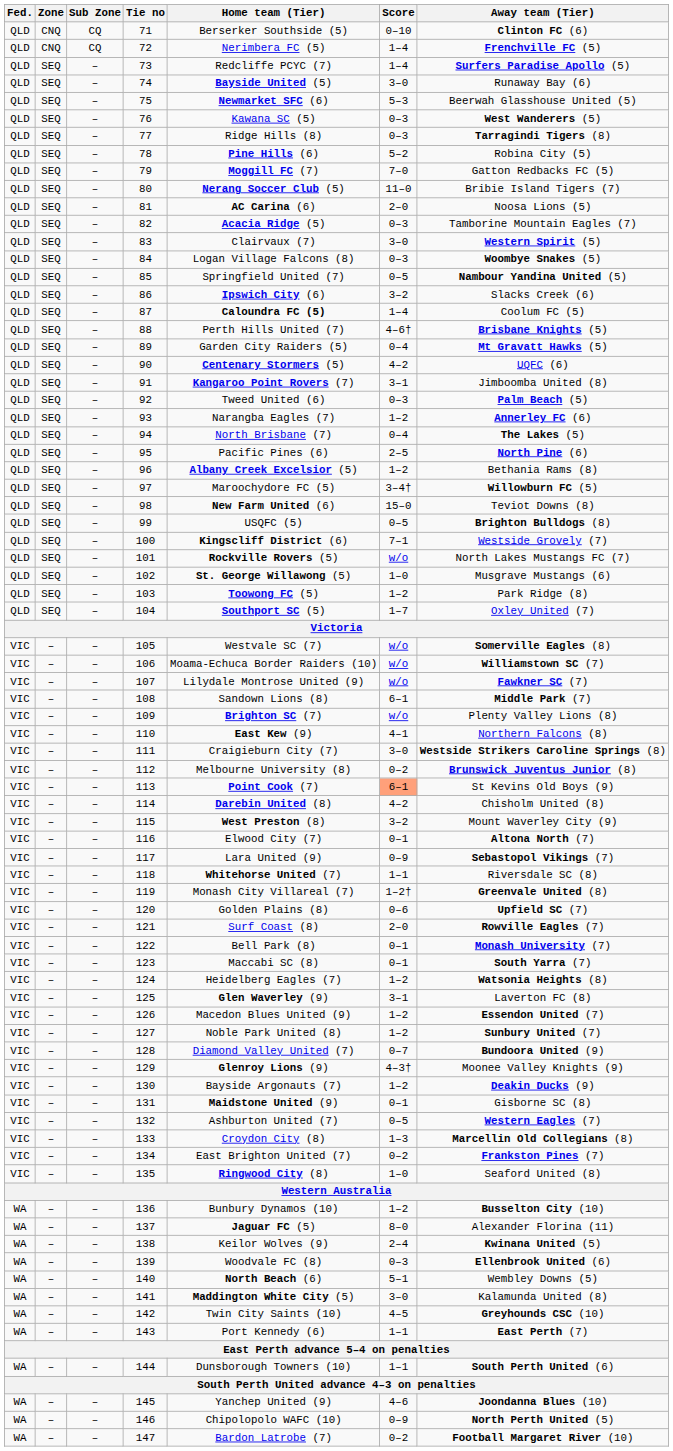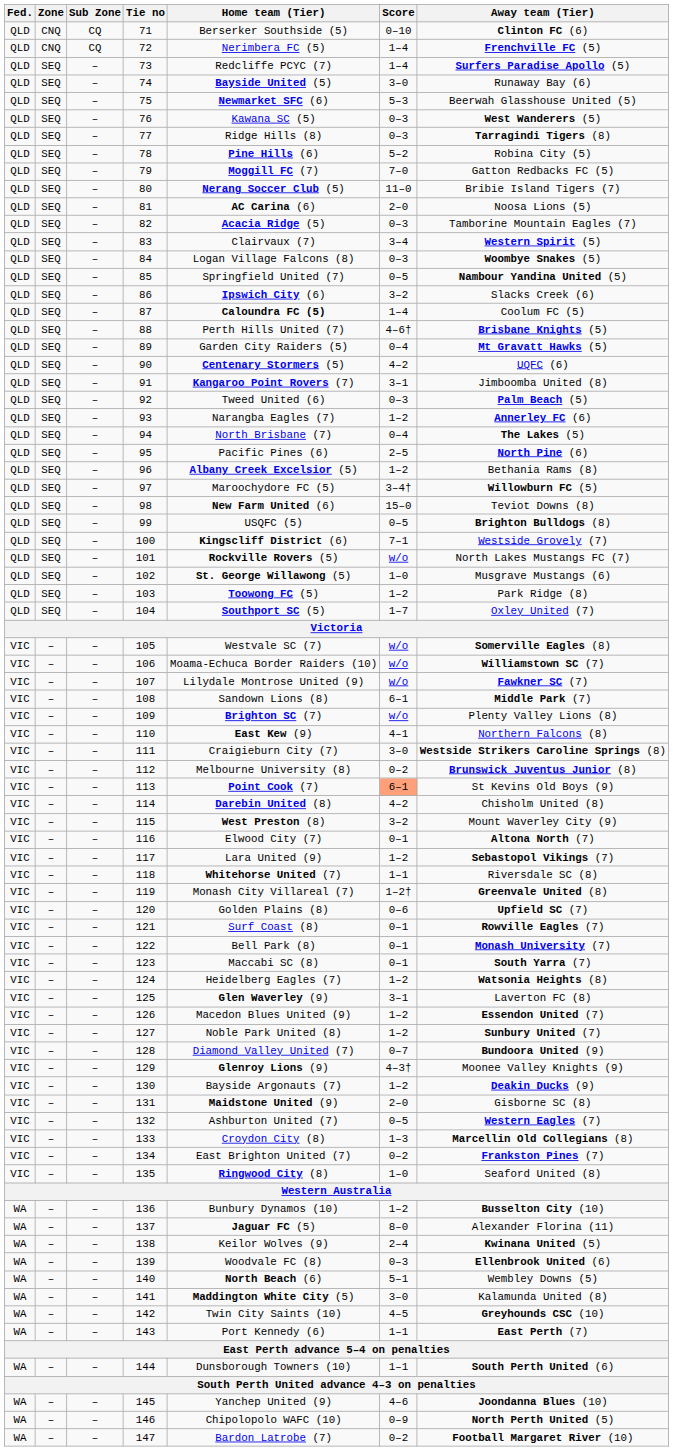83 | Score: 3–0 -> 3–4
117 | Score: 0–9 -> 1–2
121 | Score: 2–0 -> 0–1
131 | Score: 0–1 -> 2–0
